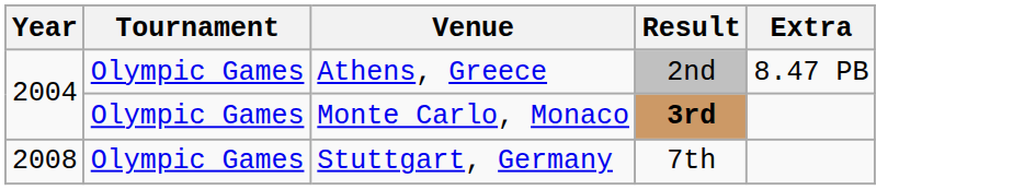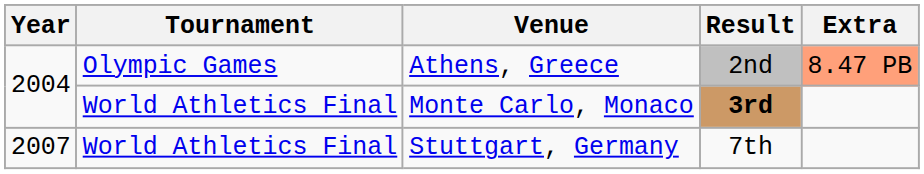Athens, Greece | Extra: no background -> lightsalmon background
Monte Carlo, Monaco | Tournament: Olympic Games -> World Athletics Final
Stuttgart, Germany | Year: 2008 -> 2007
Stuttgart, Germany | Tournament: Olympic Games -> World Athletics Final
